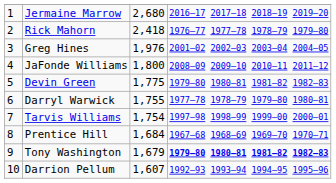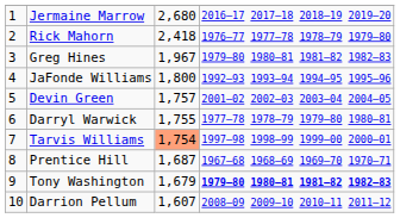Greg Hines | column 3: 1,976 -> 1,967
Greg Hines | column 4: 2001–02 2002–03 2003–04 2004–05 -> 1979–80 1980–81 1981–82 1982–83
JaFonde Williams | column 4: 2008–09 2009–10 2010–11 2011–12 -> 1992–93 1993–94 1994–95 1995–96
Devin Green | column 3: 1,775 -> 1,757
Devin Green | column 4: 1979–80 1980–81 1981–82 1982–83 -> 2001–02 2002–03 2003–04 2004–05
Tarvis Williams | column 3: no background -> lightsalmon background
Prentice Hill | column 3: 1,684 -> 1,687
Darrion Pellum | column 4: 1992–93 1993–94 1994–95 1995–96 -> 2008–09 2009–10 2010–11 2011–12
